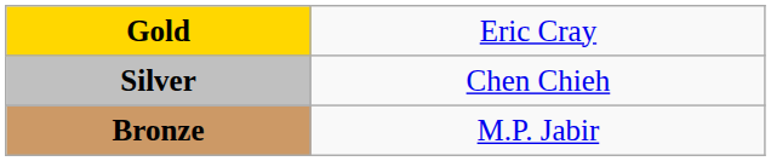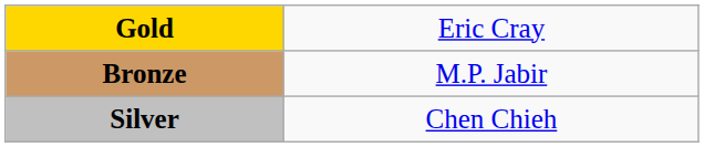rows swapped: Silver <-> Bronze
